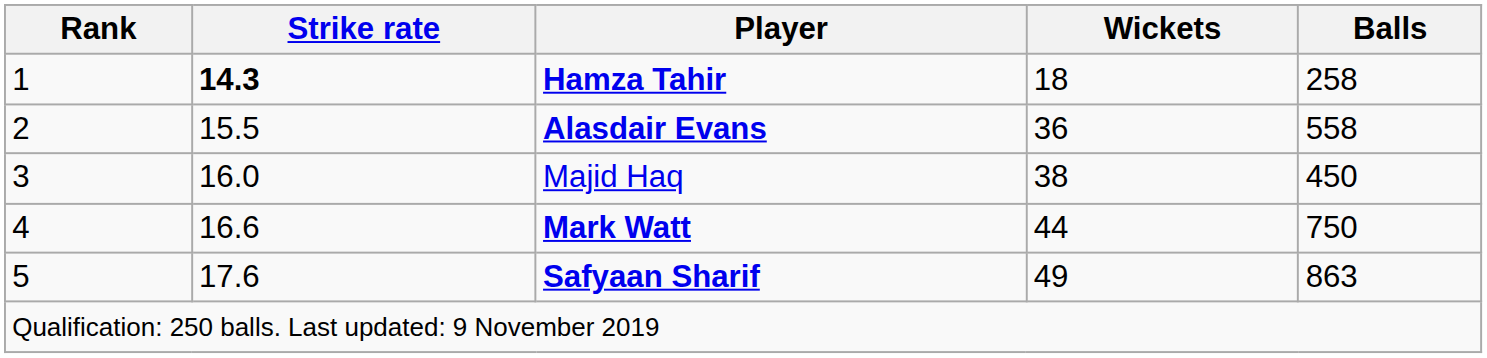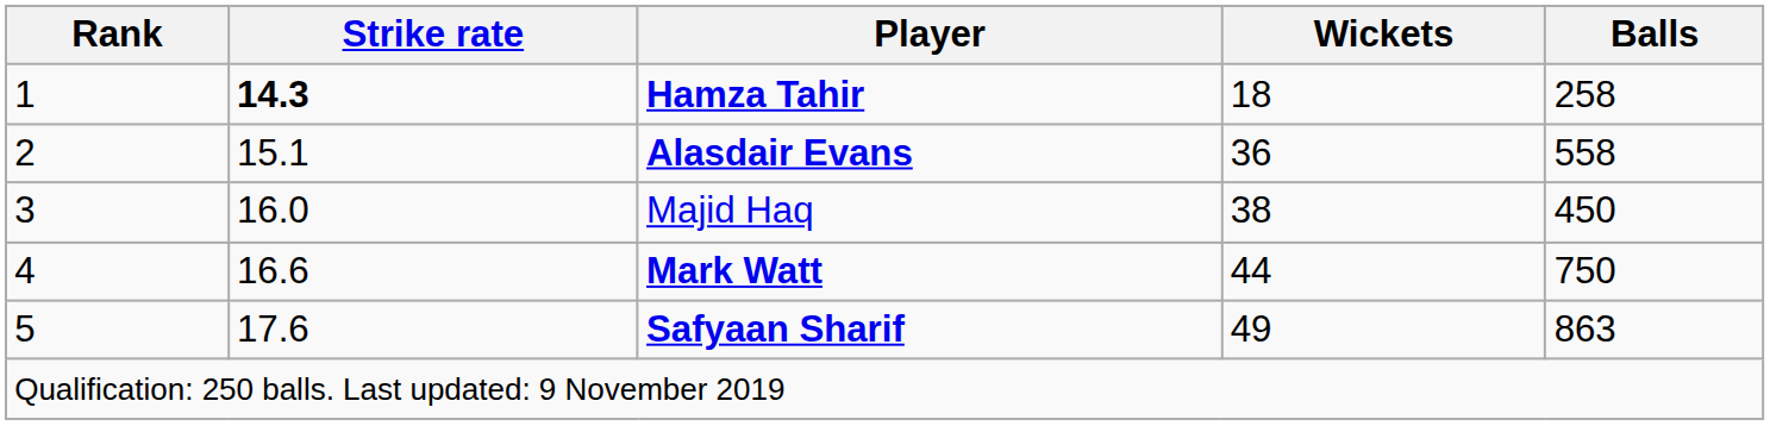Alasdair Evans | Strike rate: 15.5 -> 15.1
